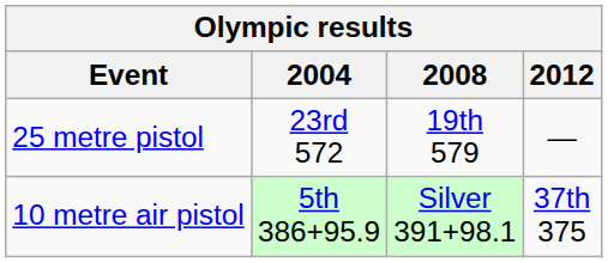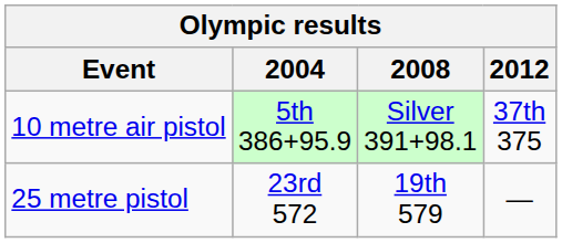rows swapped: 25 metre pistol <-> 10 metre air pistol
